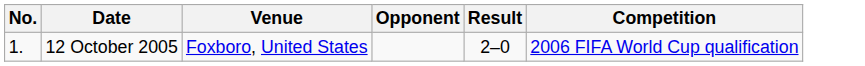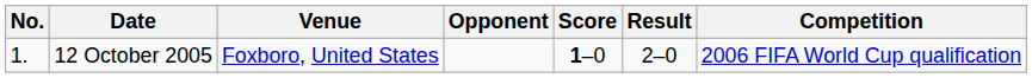+ column: Score | 1–0
